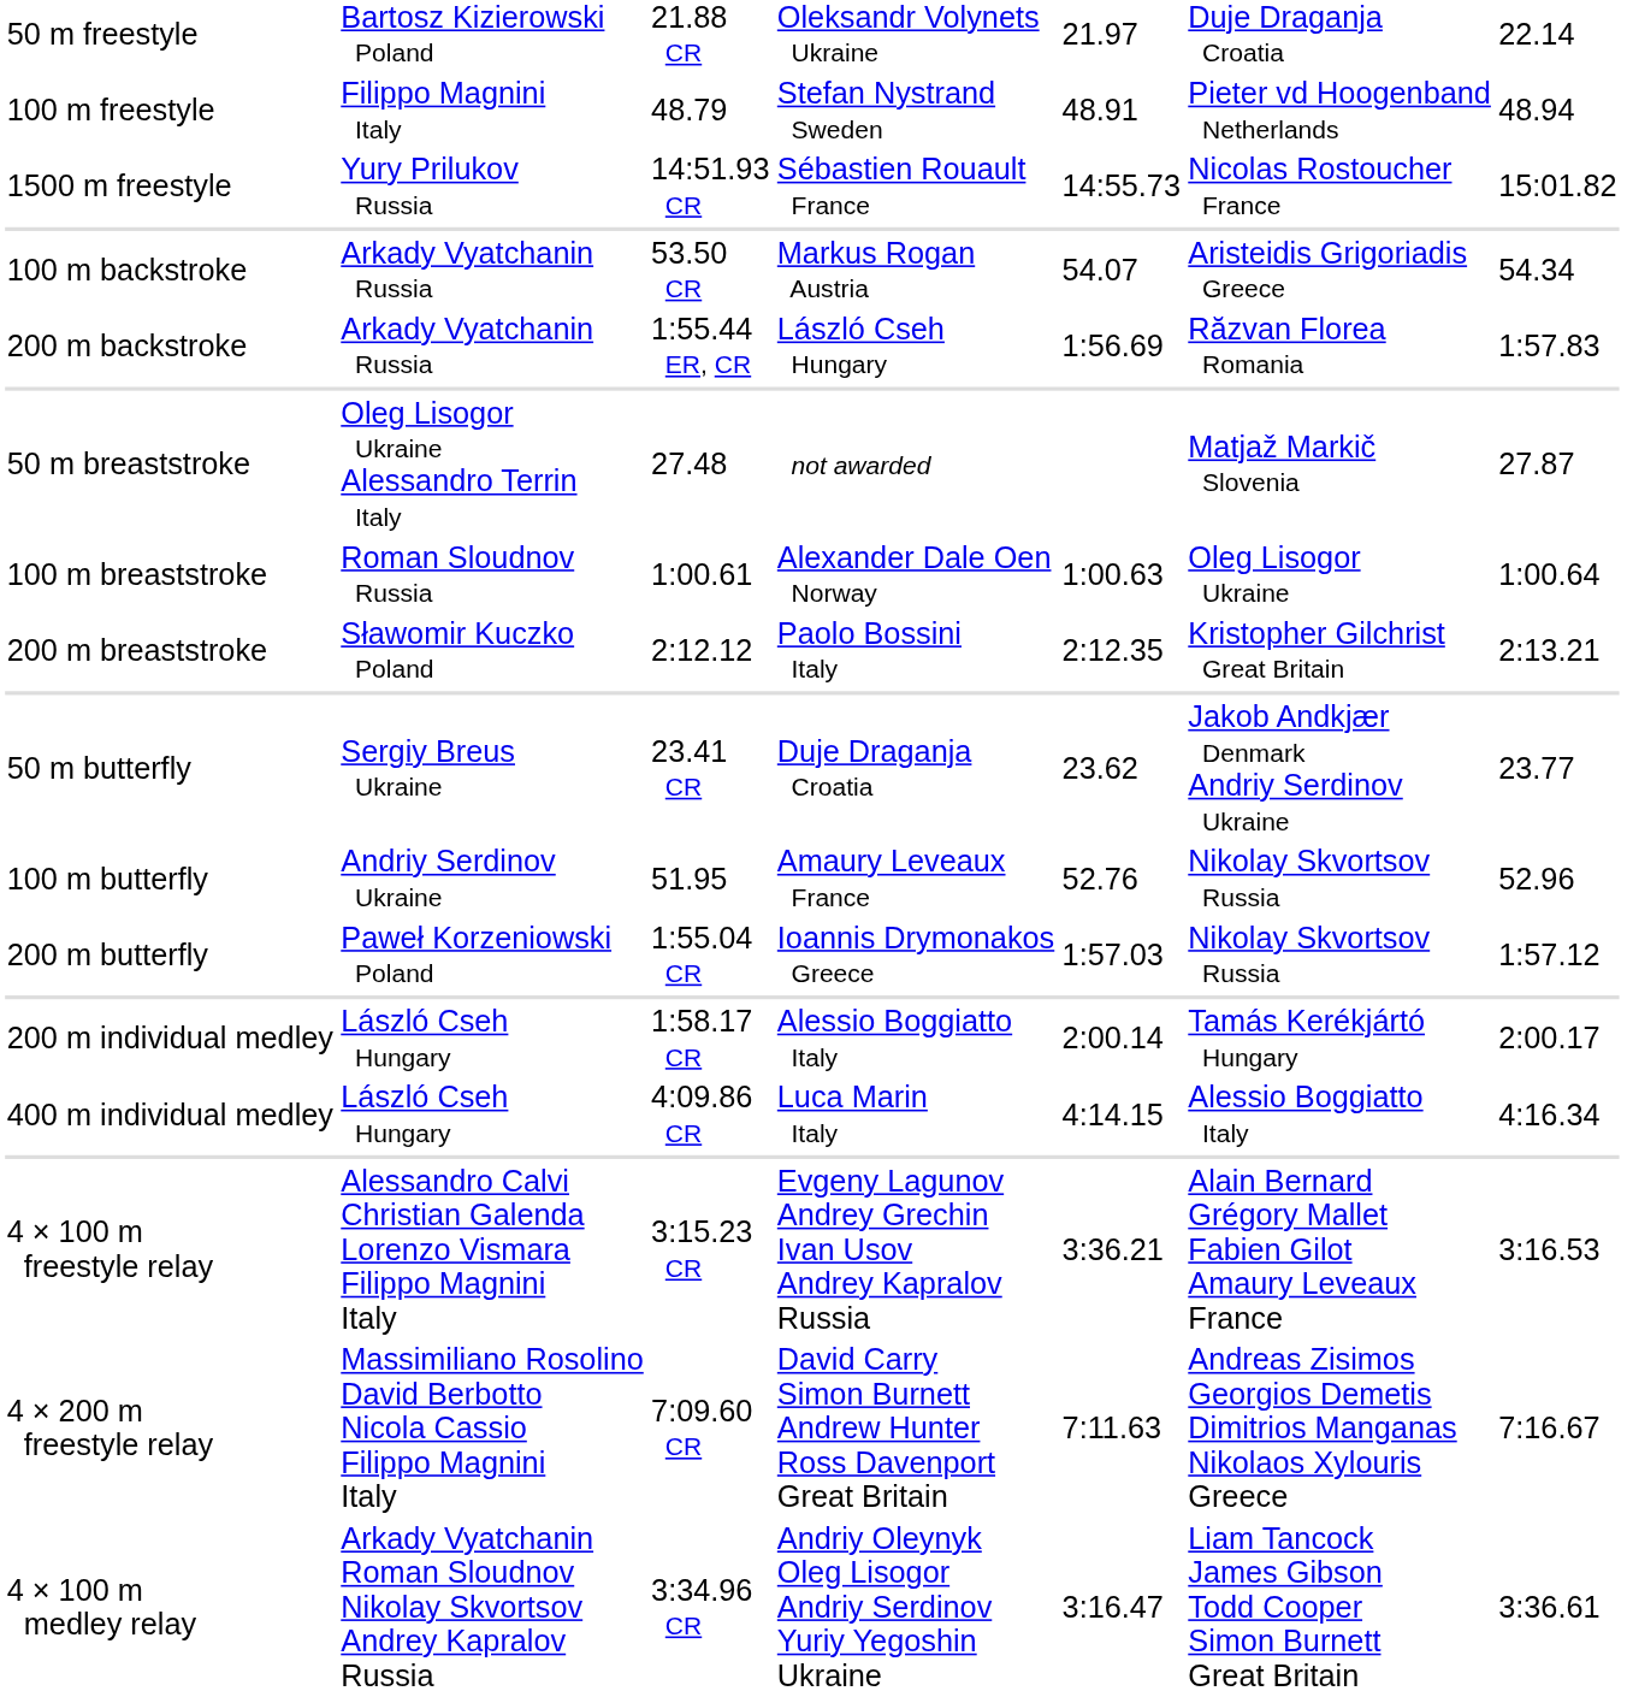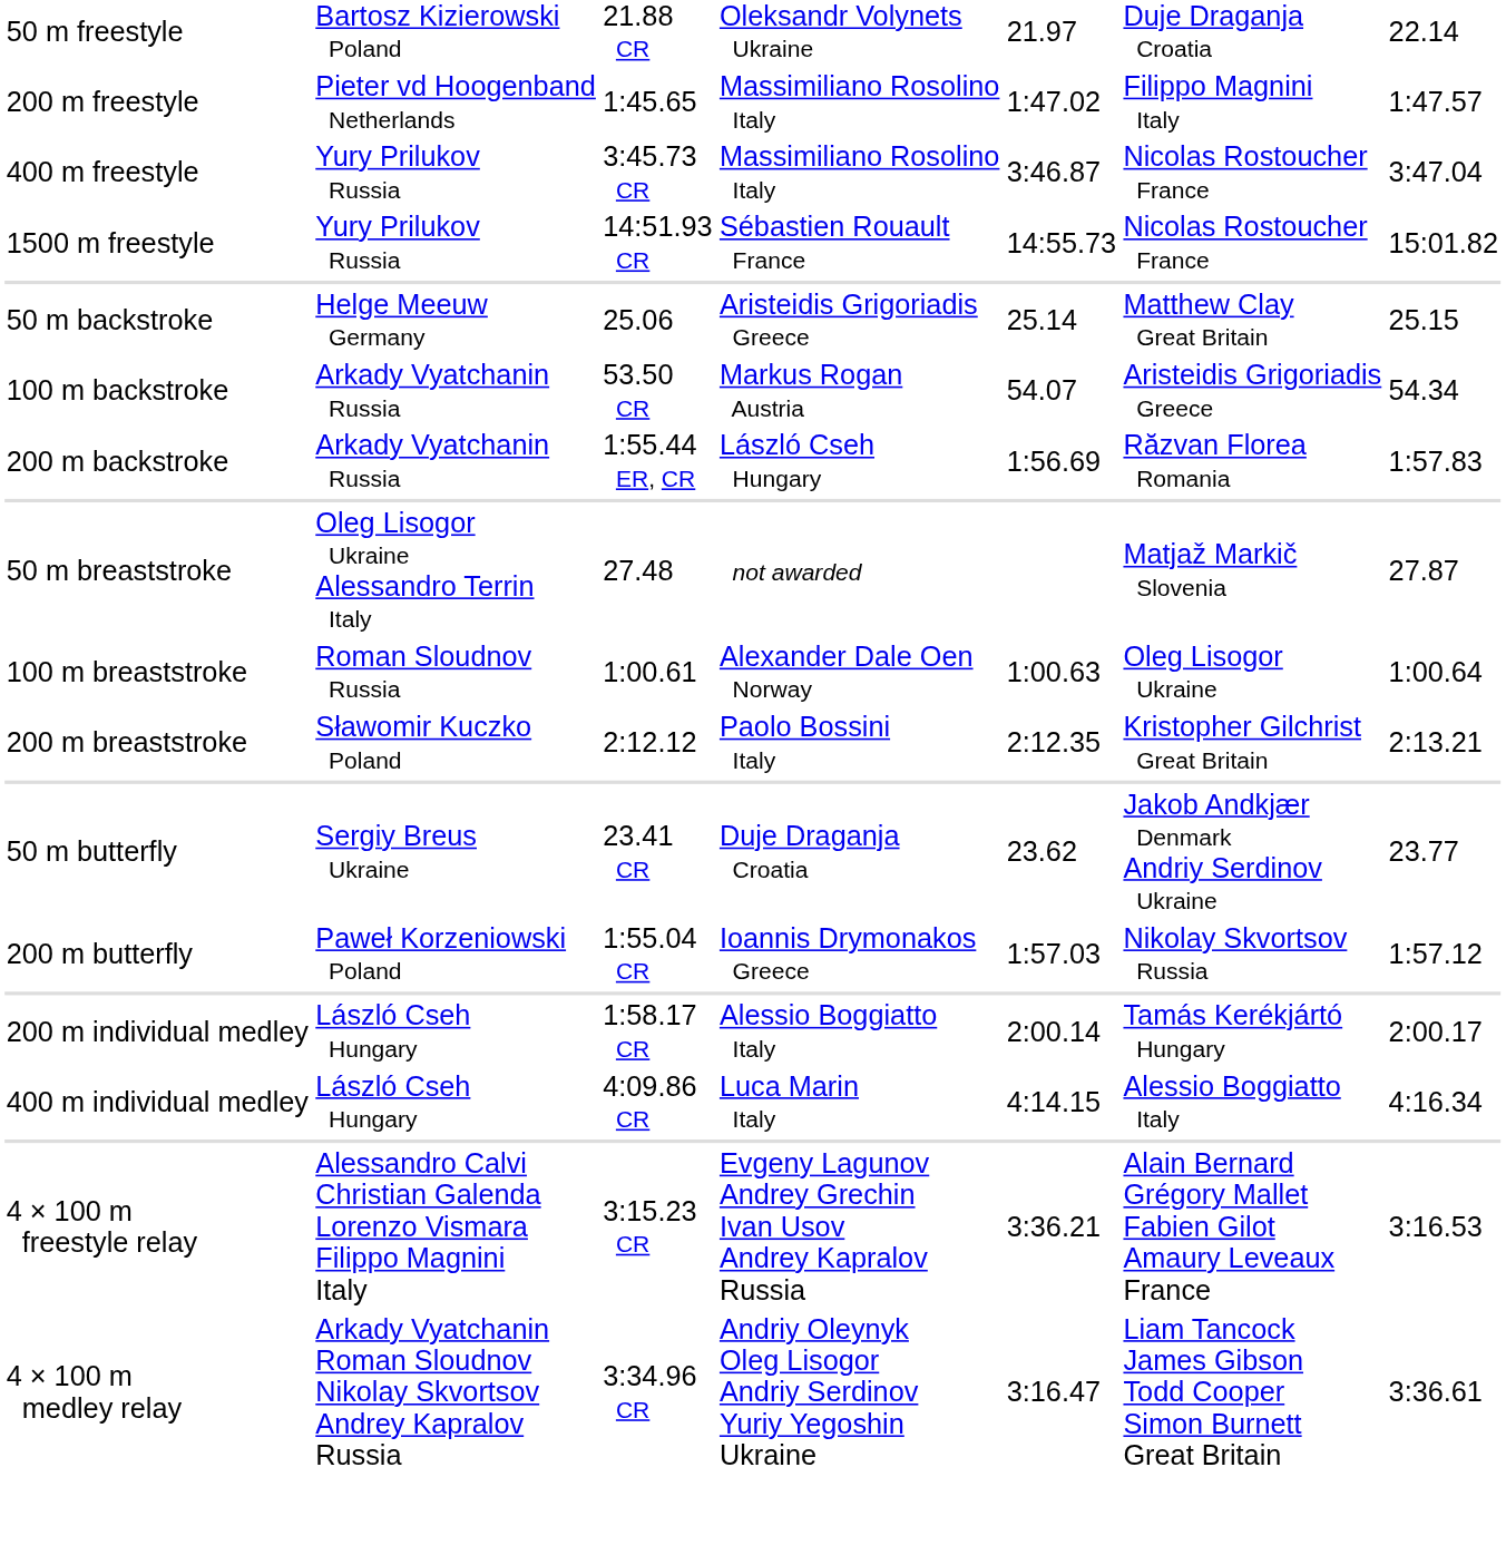- row: 100 m freestyle | Filippo Magnini Italy | 48.79 | Stefan Nystrand Sweden | 48.91 | Pieter vd Hoogenband Netherlands | 48.94
+ row: 200 m freestyle | Pieter vd Hoogenband Netherlands | 1:45.65 | Massimiliano Rosolino Italy | 1:47.02 | Filippo Magnini Italy | 1:47.57
+ row: 400 m freestyle | Yury Prilukov Russia | 3:45.73 CR | Massimiliano Rosolino Italy | 3:46.87 | Nicolas Rostoucher France | 3:47.04
+ row: 50 m backstroke | Helge Meeuw Germany | 25.06 | Aristeidis Grigoriadis Greece | 25.14 | Matthew Clay Great Britain | 25.15
- row: 100 m butterfly | Andriy Serdinov Ukraine | 51.95 | Amaury Leveaux France | 52.76 | Nikolay Skvortsov Russia | 52.96
- row: 4 × 200 m freestyle relay | Massimiliano Rosolino David Berbotto Nicola Cassio Filippo Magnini Italy | 7:09.60 CR | David Carry Simon Burnett Andrew Hunter Ross Davenport Great Britain | 7:11.63 | Andreas Zisimos Georgios Demetis Dimitrios Manganas Nikolaos Xylouris Greece | 7:16.67
